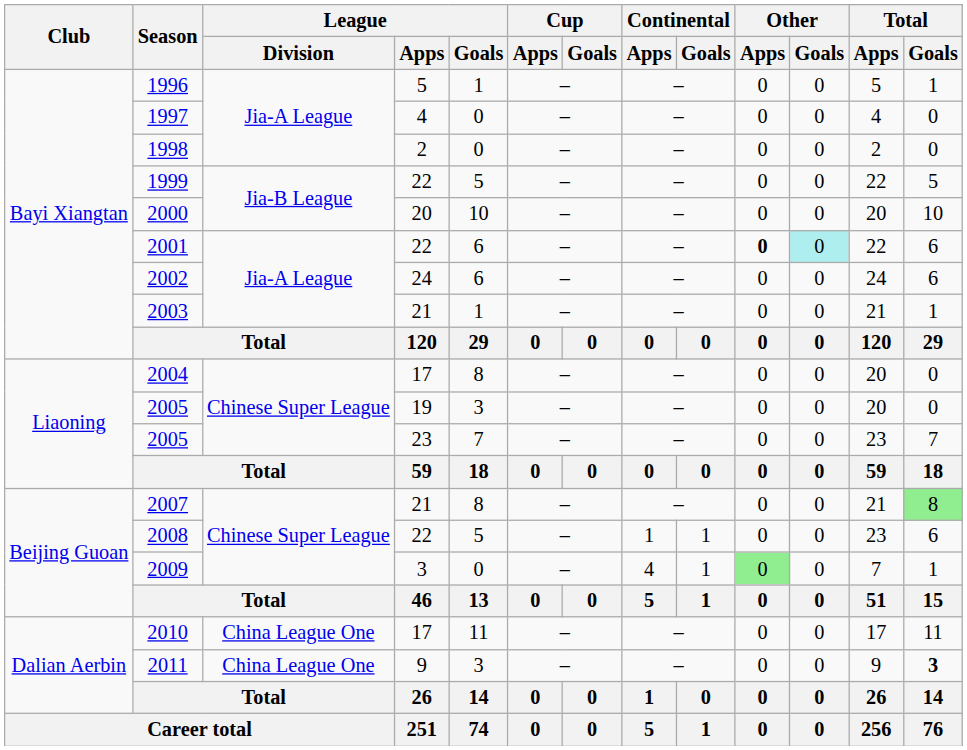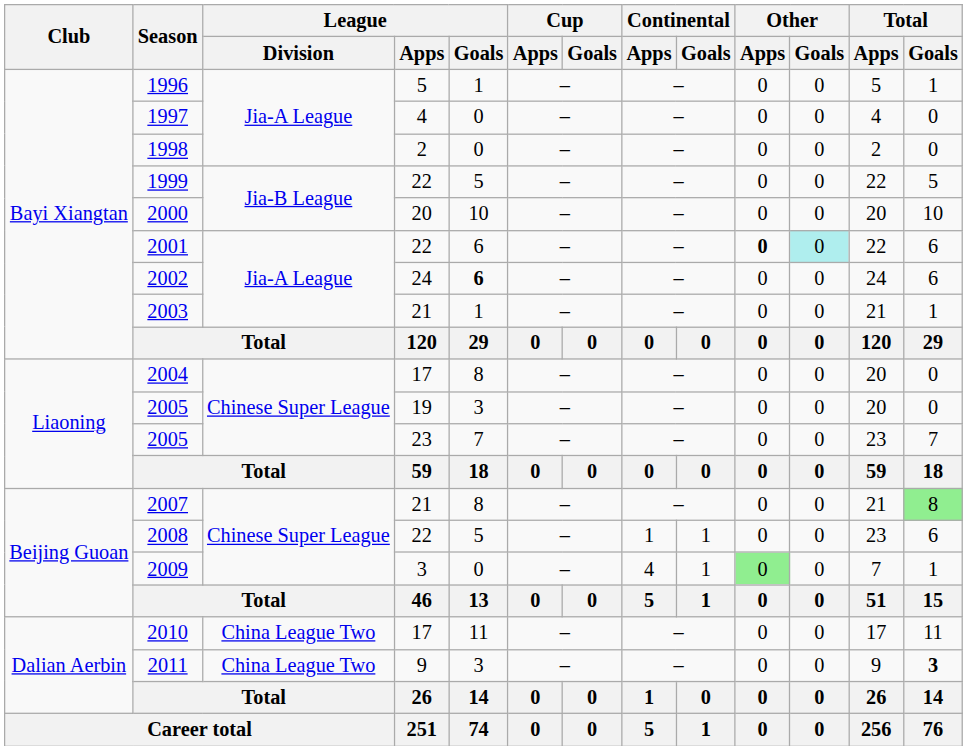2002 | League / Goals: normal -> bold
2010 | League / Division: China League One -> China League Two
2011 | League / Division: China League One -> China League Two
